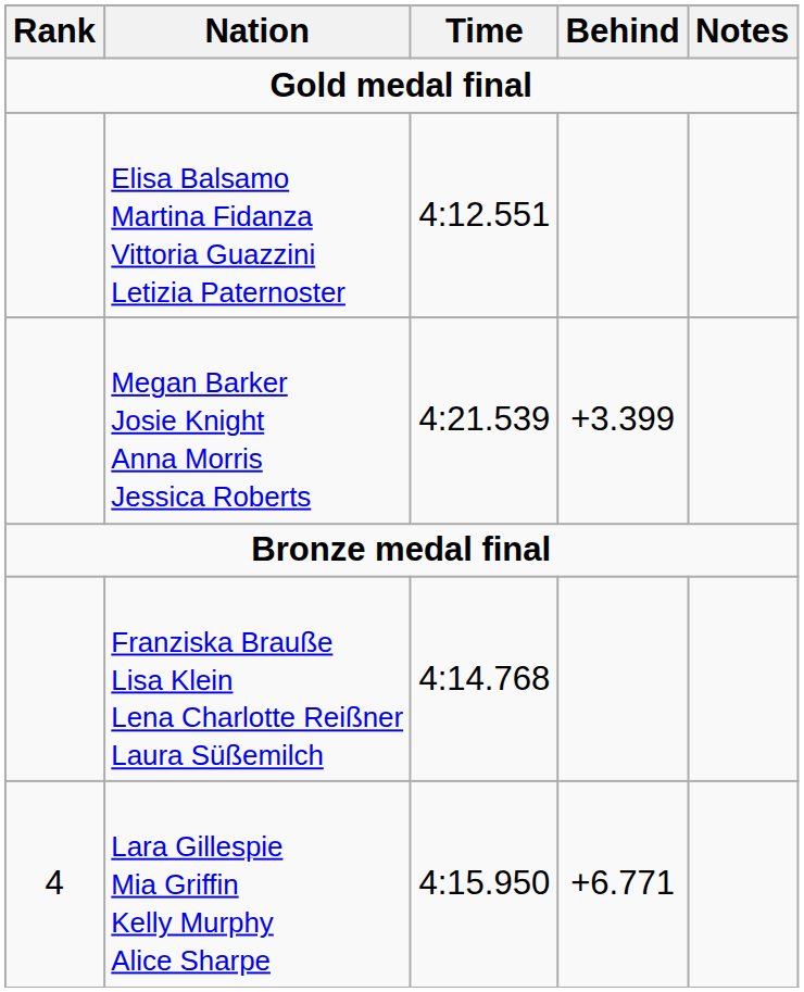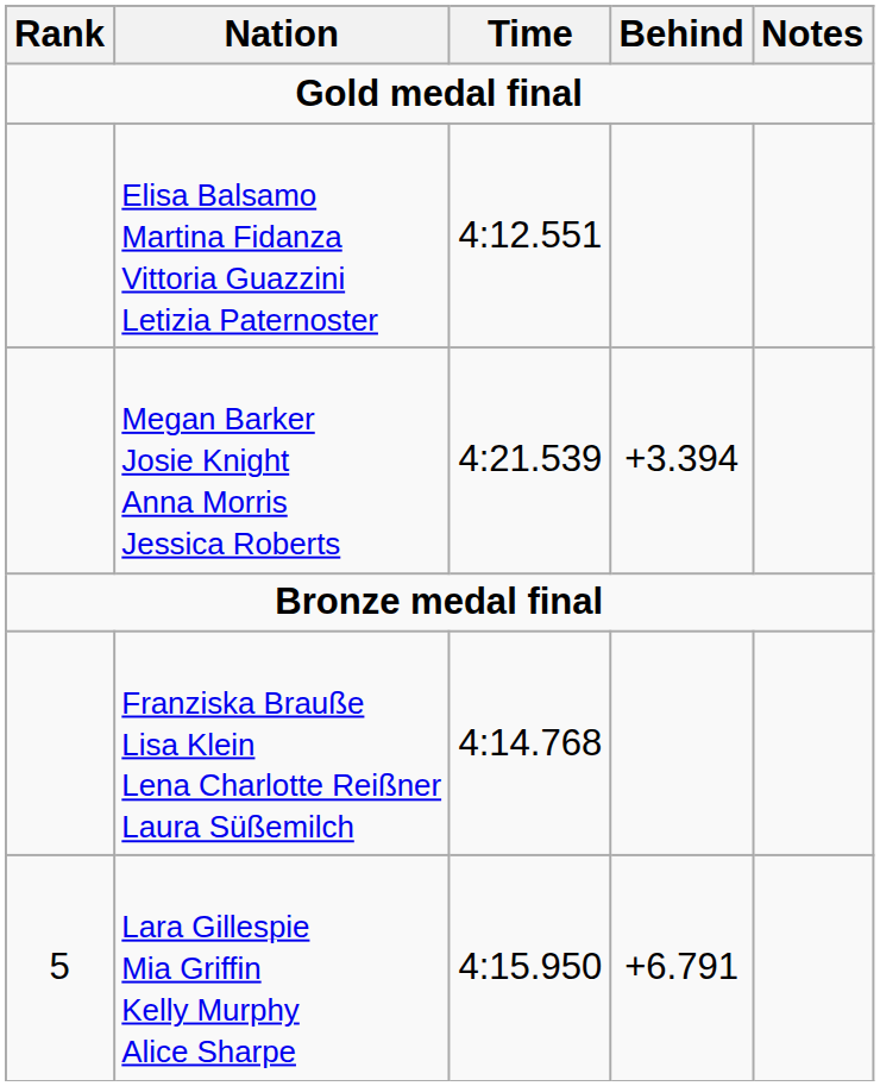Megan Barker Josie Knight Anna Morris Jessica Roberts | Behind: +3.399 -> +3.394
Lara Gillespie Mia Griffin Kelly Murphy Alice Sharpe | Rank: 4 -> 5
Lara Gillespie Mia Griffin Kelly Murphy Alice Sharpe | Behind: +6.771 -> +6.791
